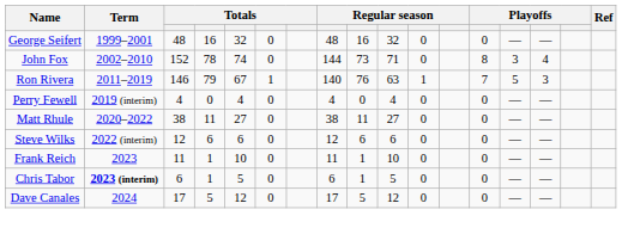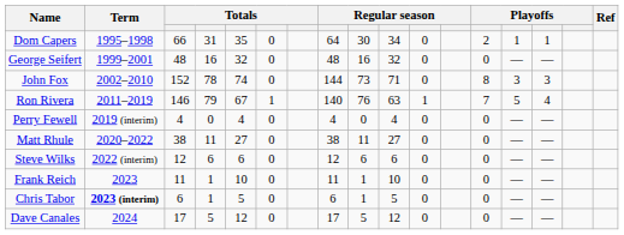+ row: Dom Capers | 1995–1998 | 66 | 31 | 35 | 0 | 64 | 30 | 34 | 0 | 2 | 1 | 1
John Fox | column 15: 4 -> 3
Ron Rivera | column 15: 3 -> 4
